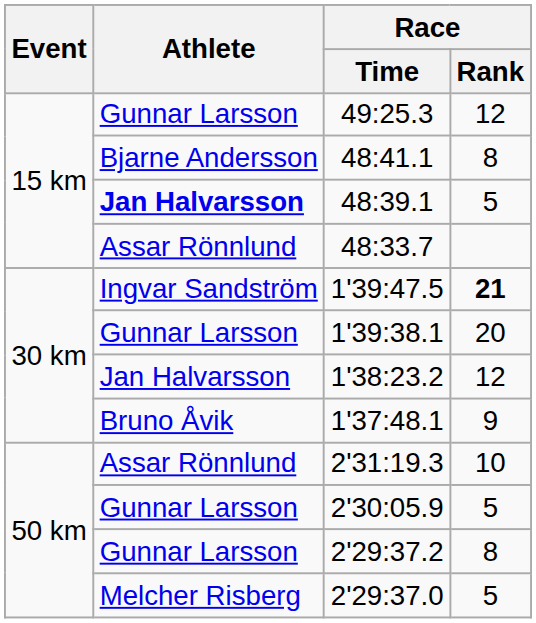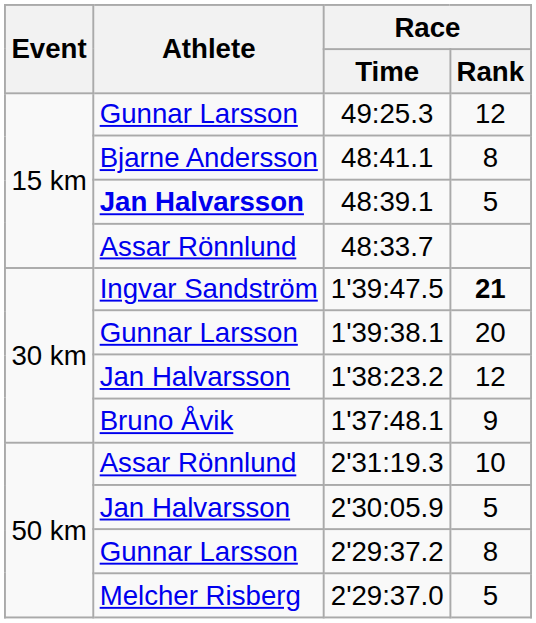2'30:05.9 | Athlete: Gunnar Larsson -> Jan Halvarsson
